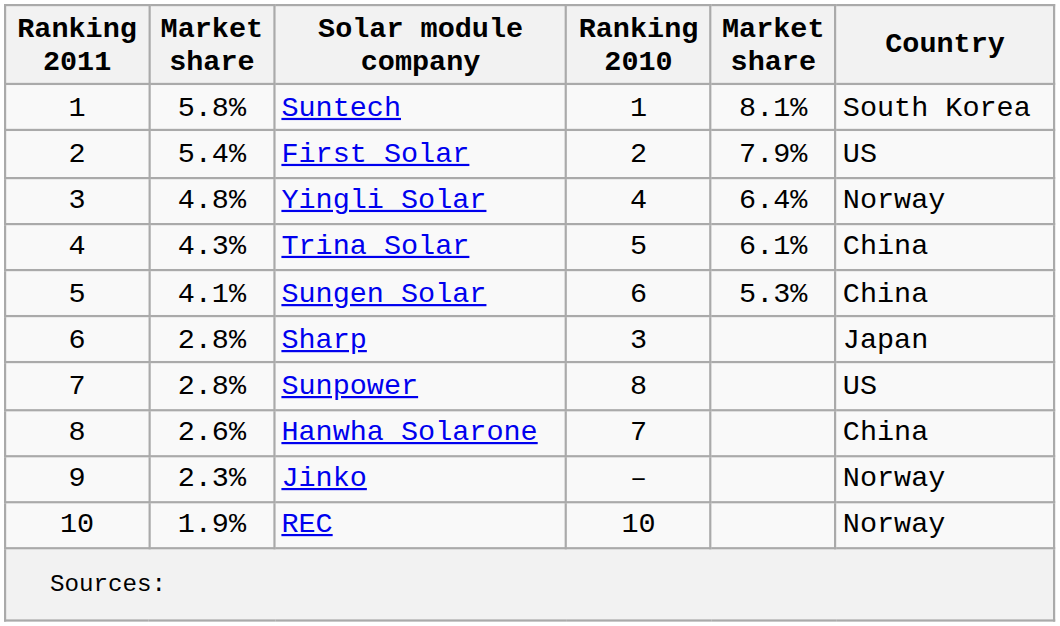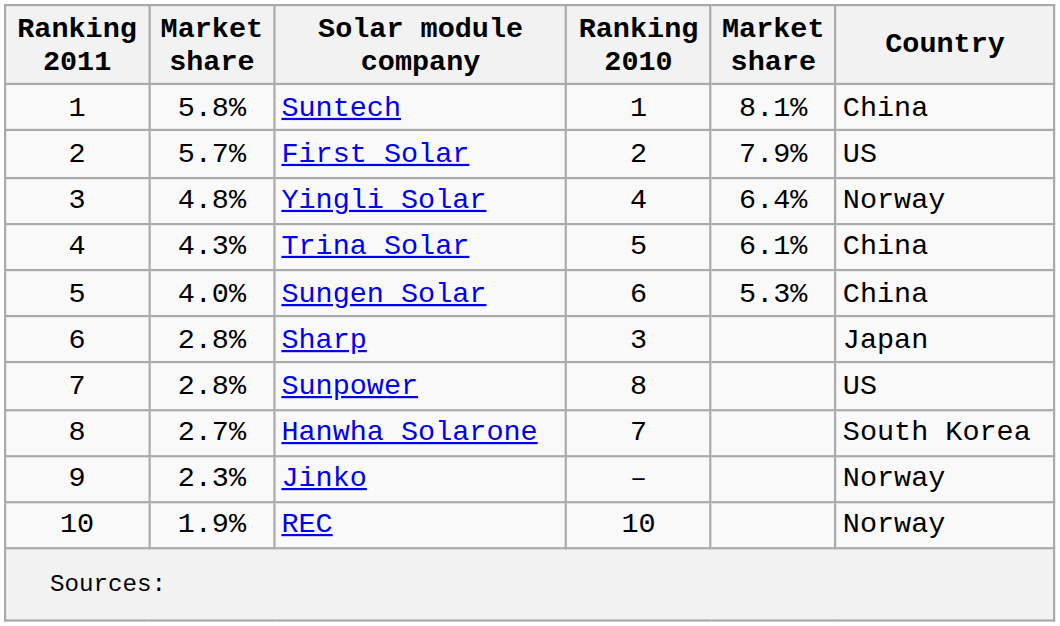Suntech | Country: South Korea -> China
First Solar | column 2: 5.4% -> 5.7%
Sungen Solar | column 2: 4.1% -> 4.0%
Hanwha Solarone | column 2: 2.6% -> 2.7%
Hanwha Solarone | Country: China -> South Korea
